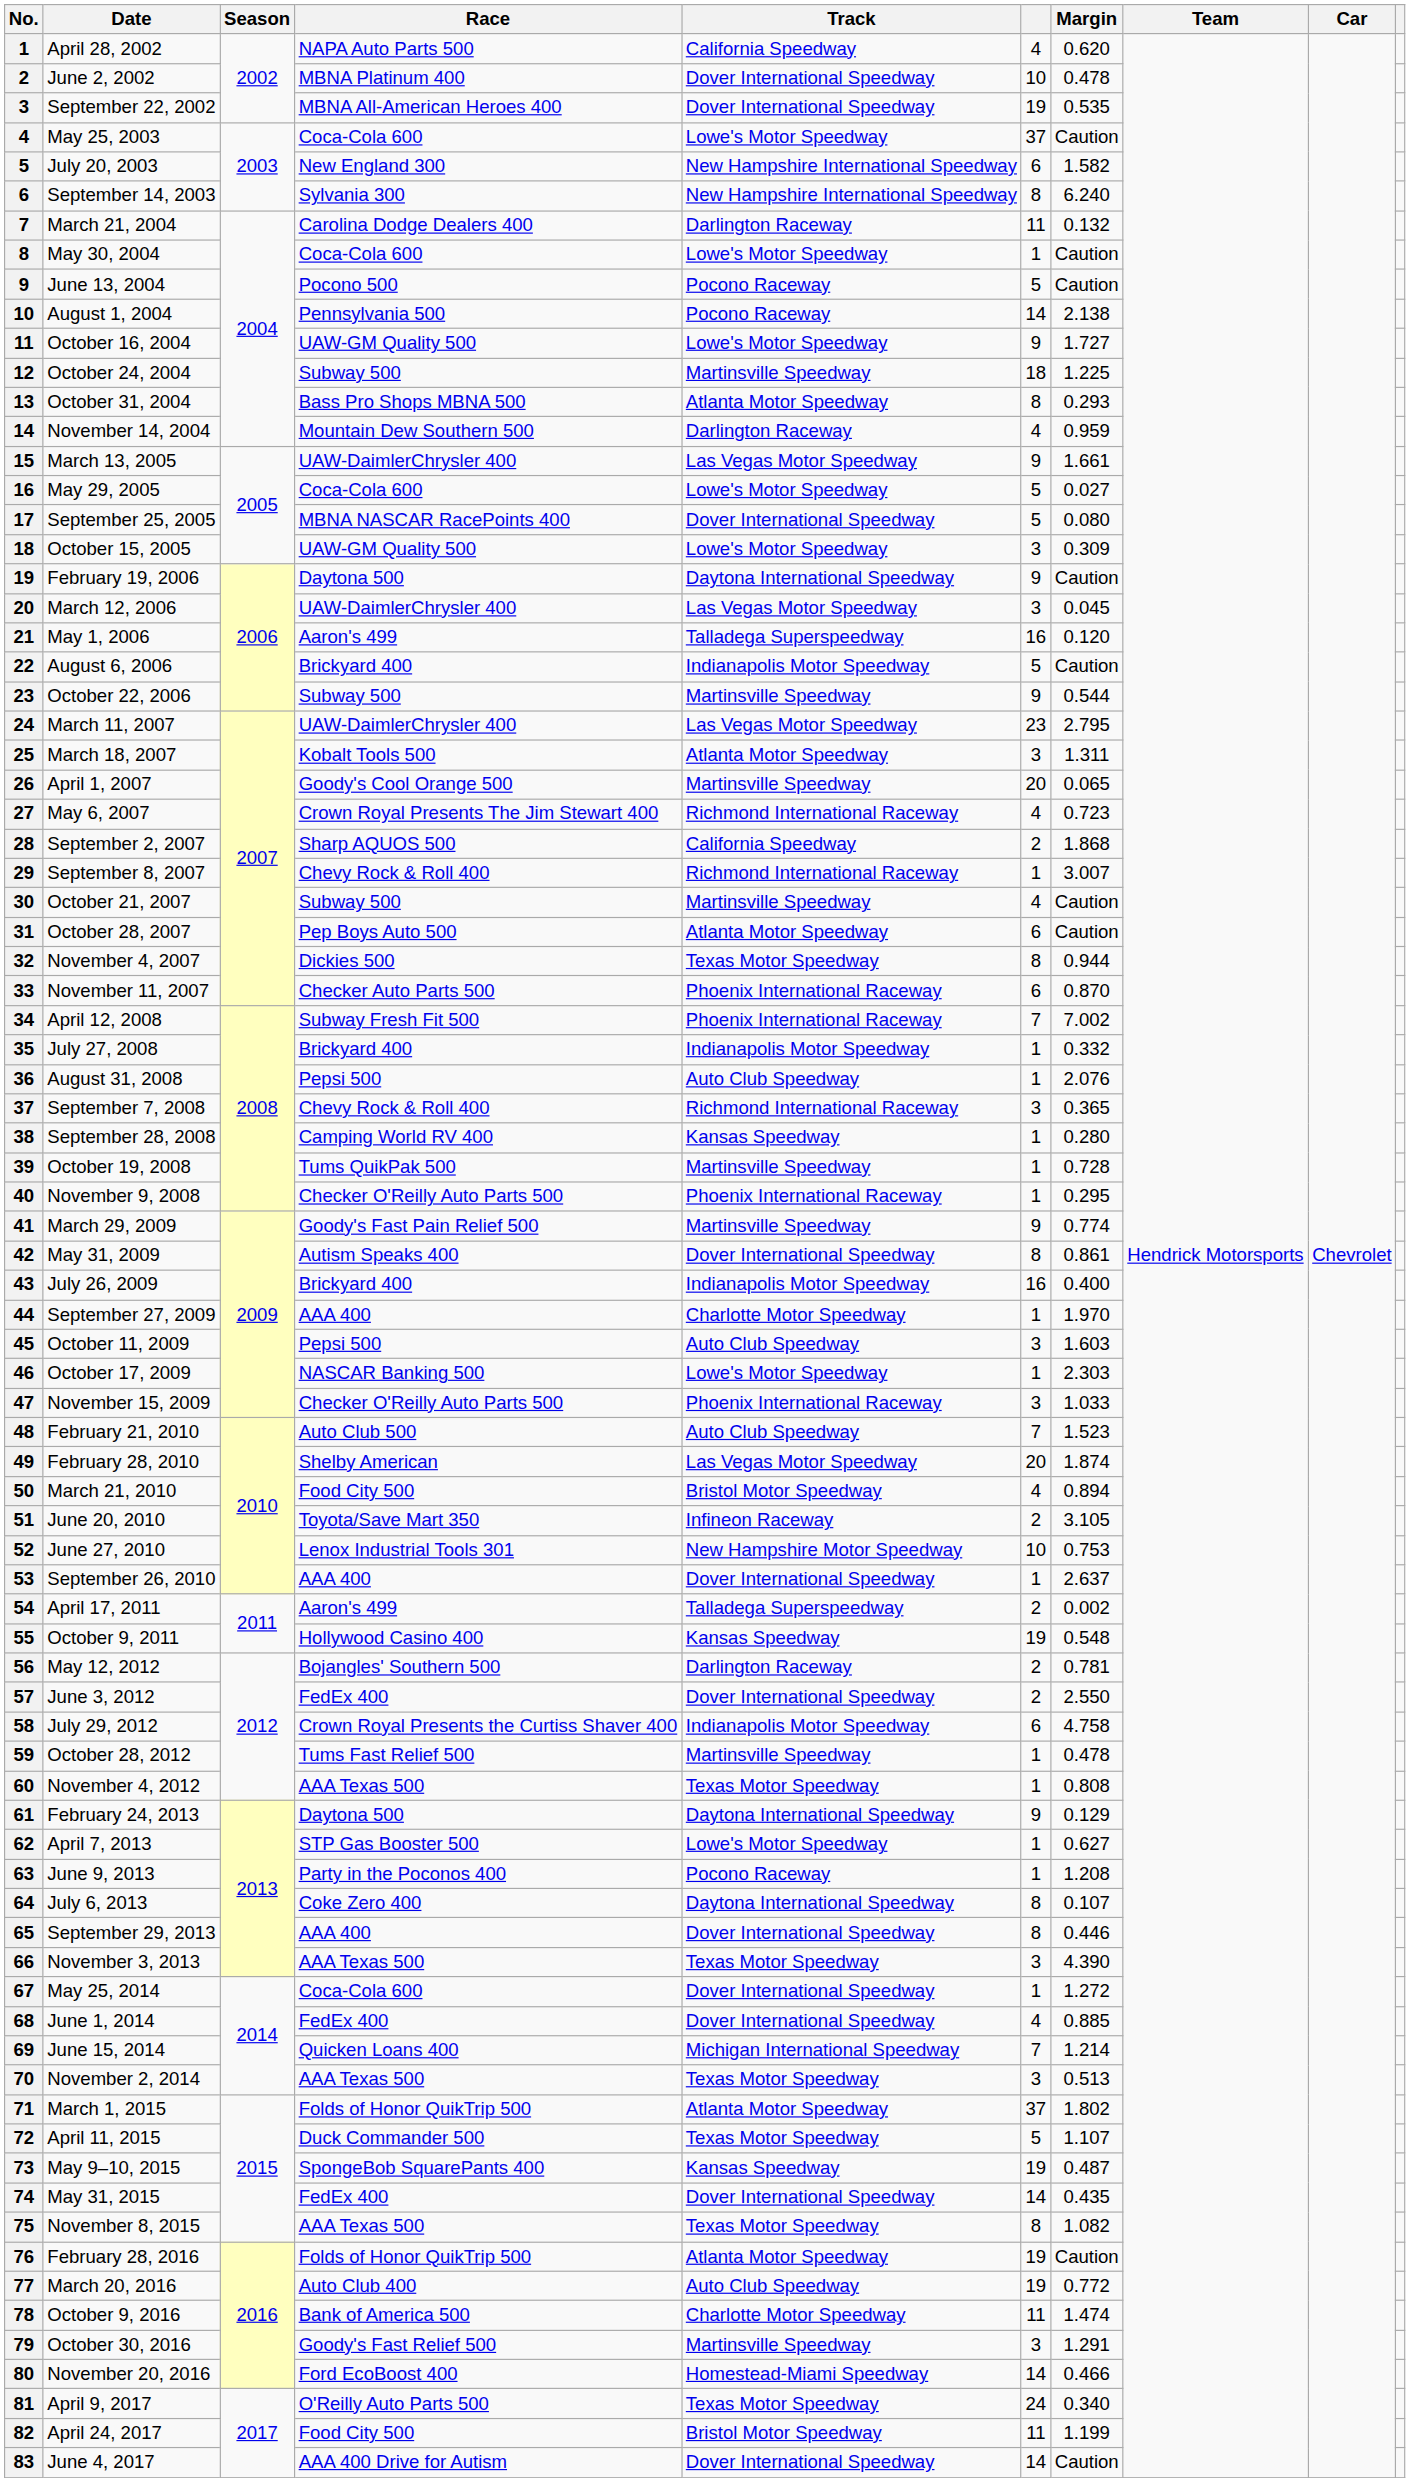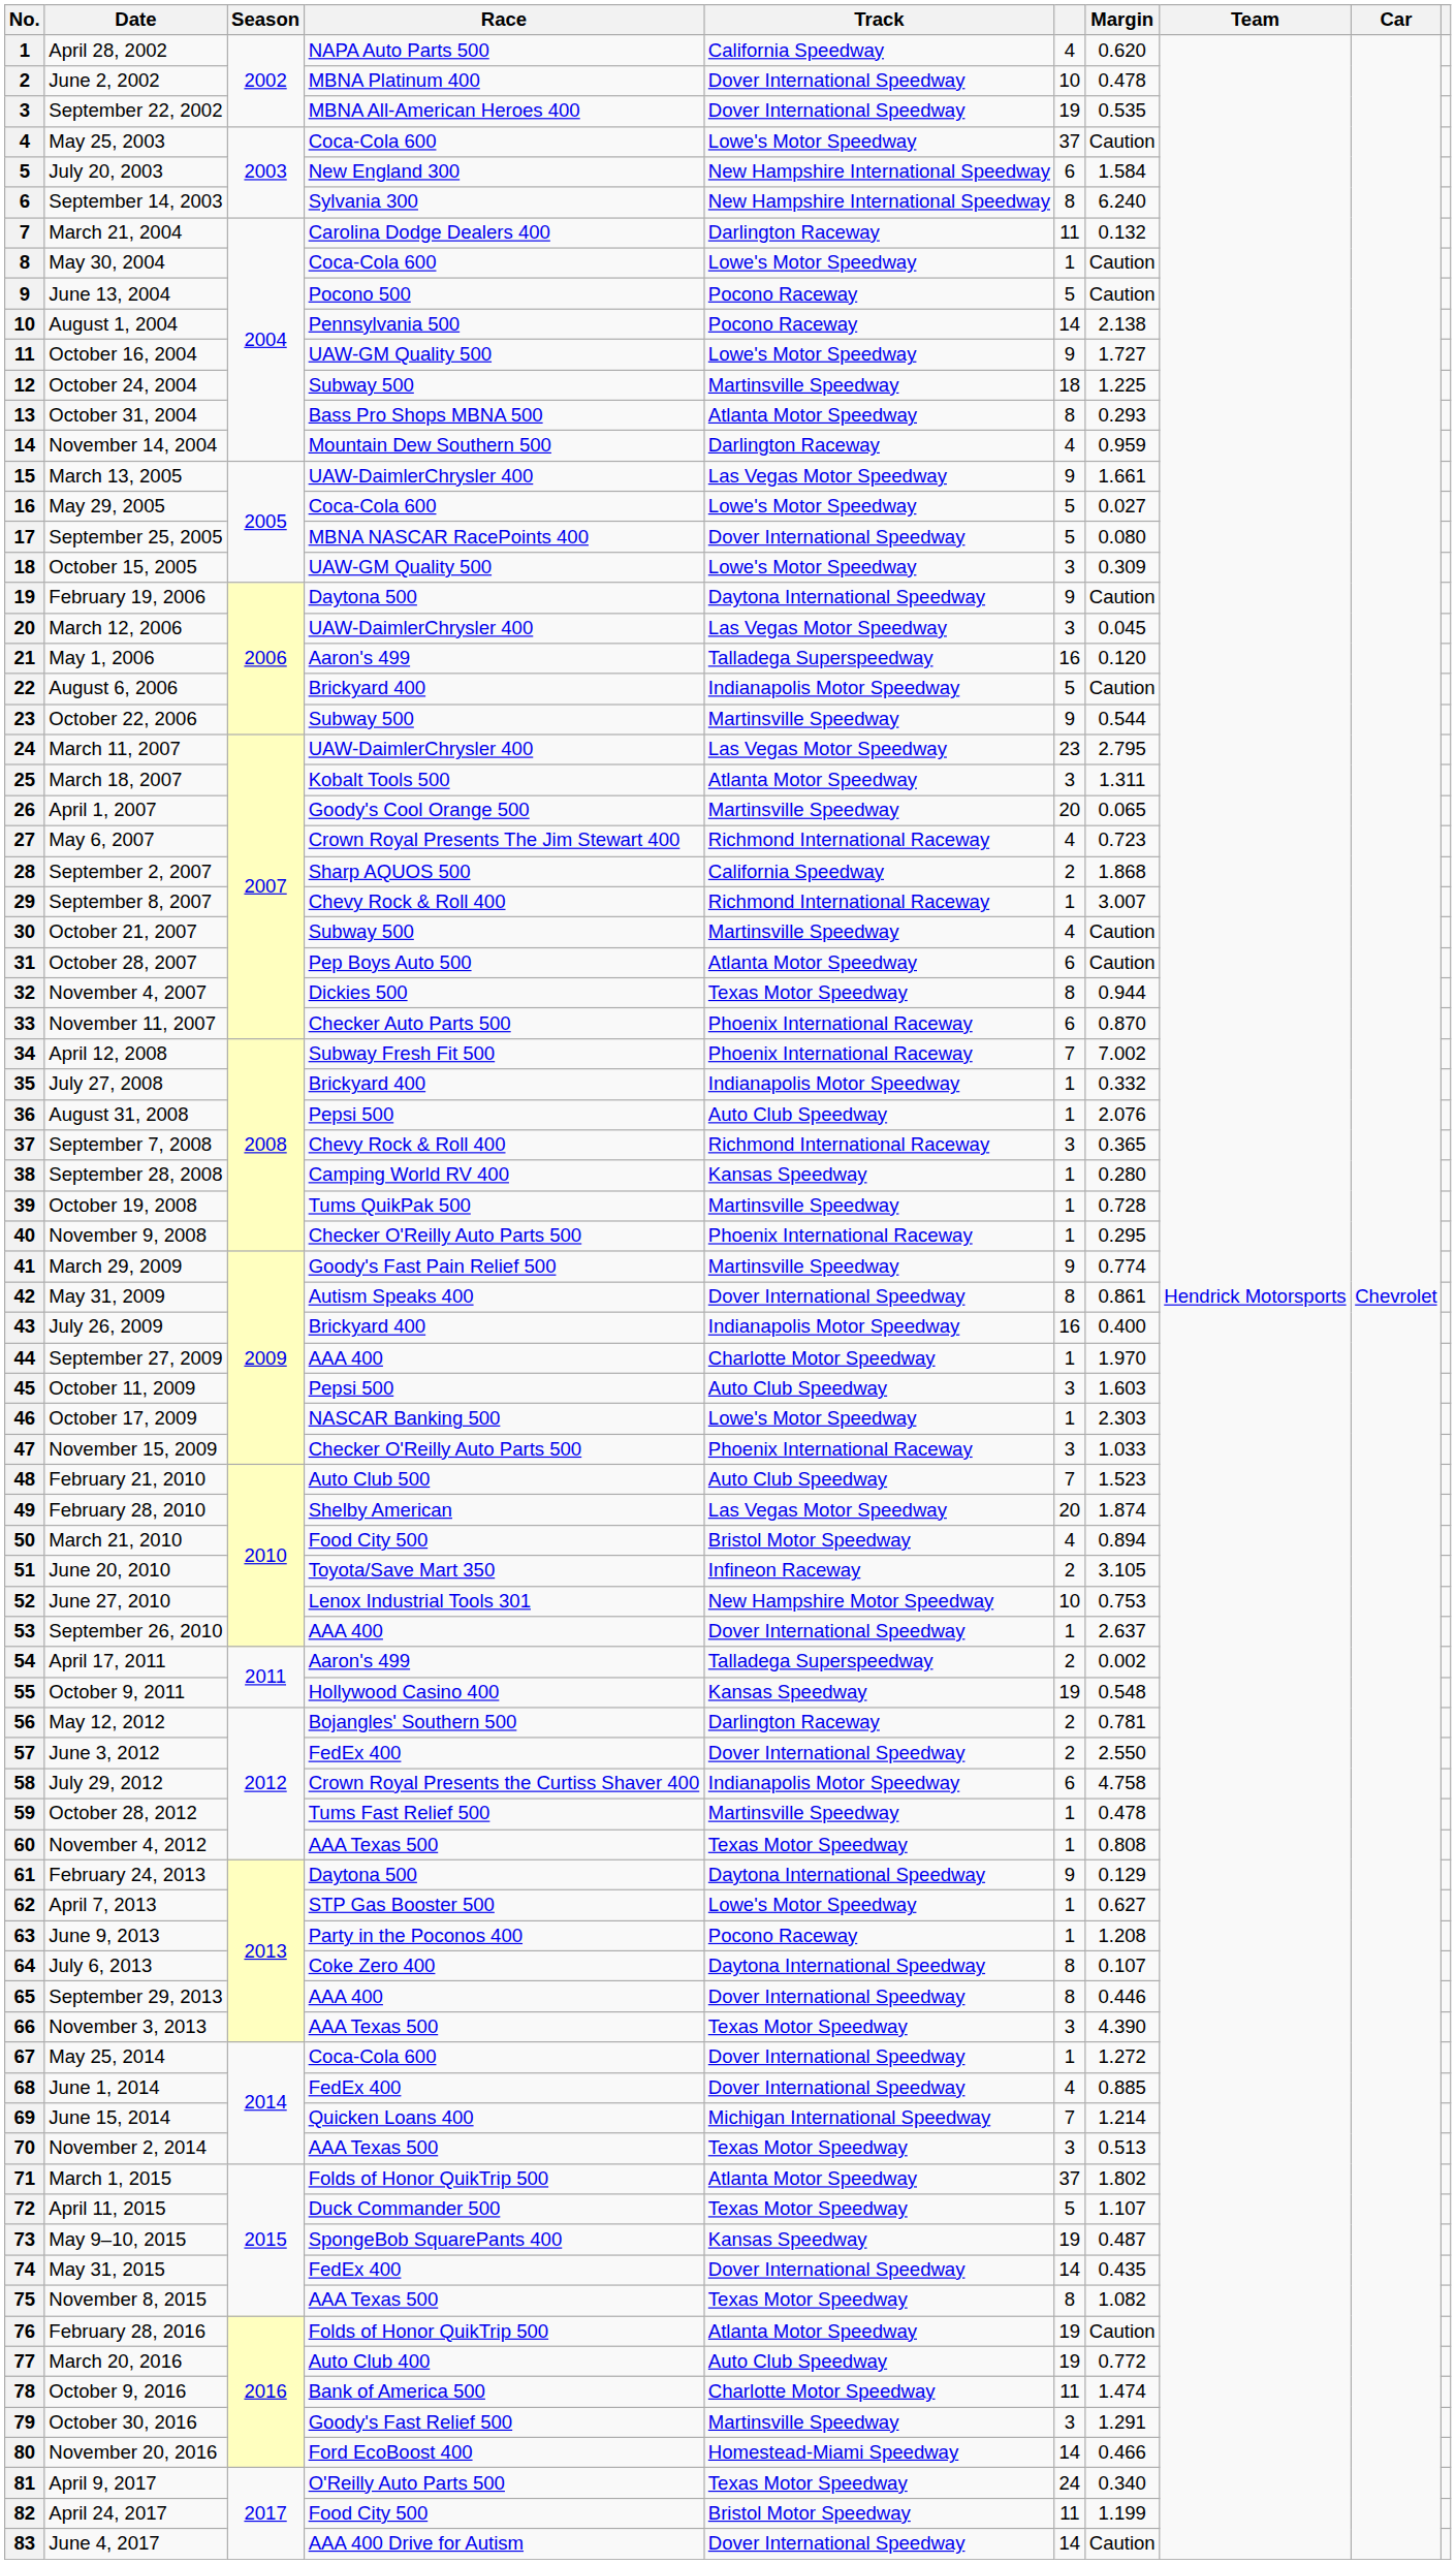July 20, 2003 | Margin: 1.582 -> 1.584
